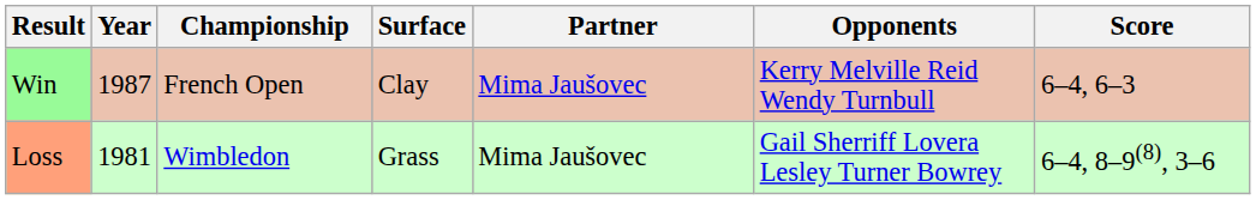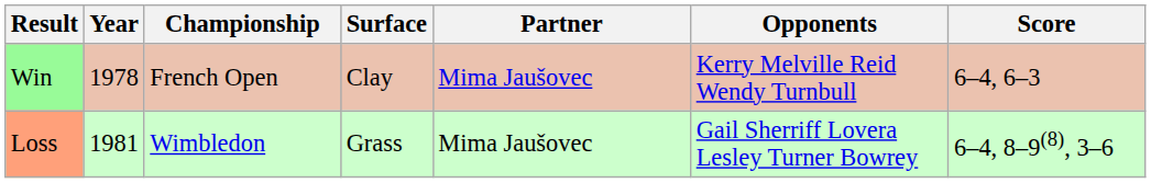Win | Year: 1987 -> 1978
